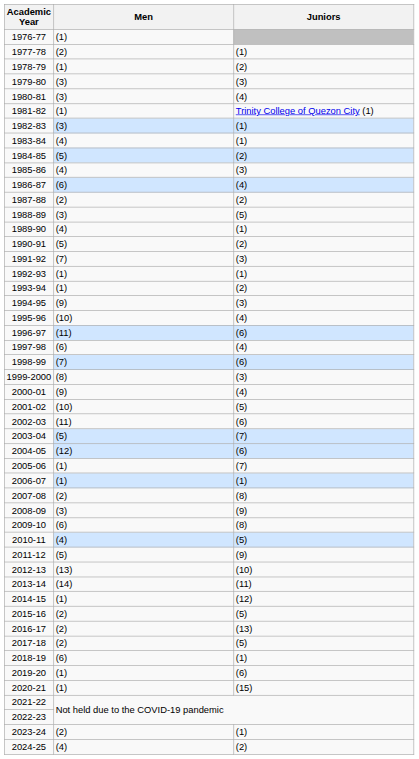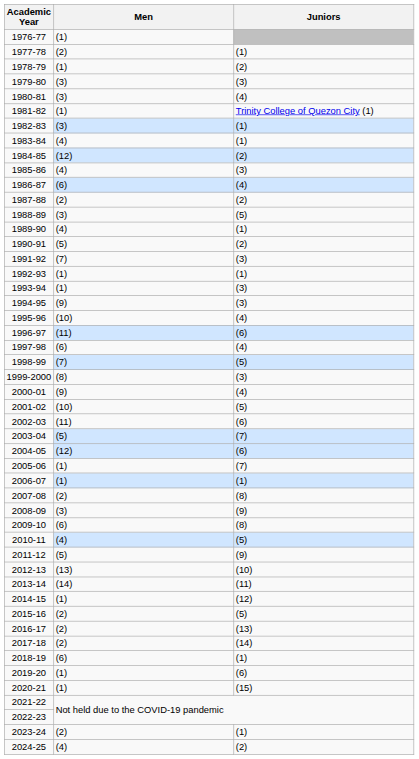1984-85 | Men: (5) -> (12)
1993-94 | Juniors: (2) -> (3)
1998-99 | Juniors: (6) -> (5)
2017-18 | Juniors: (5) -> (14)
